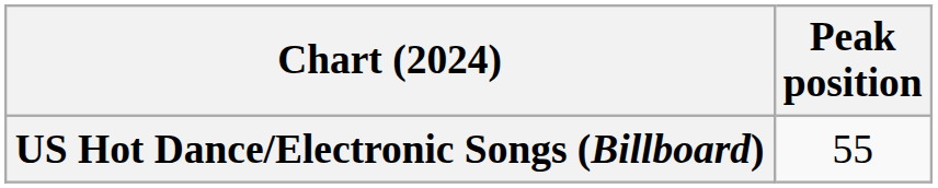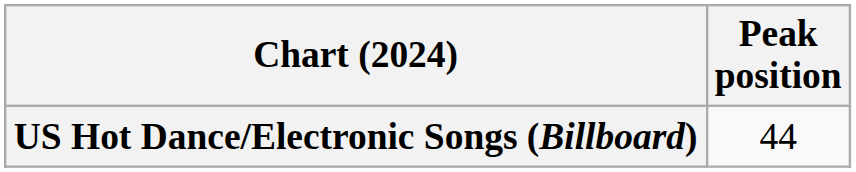US Hot Dance/Electronic Songs (Billboard) | Peak position: 55 -> 44
